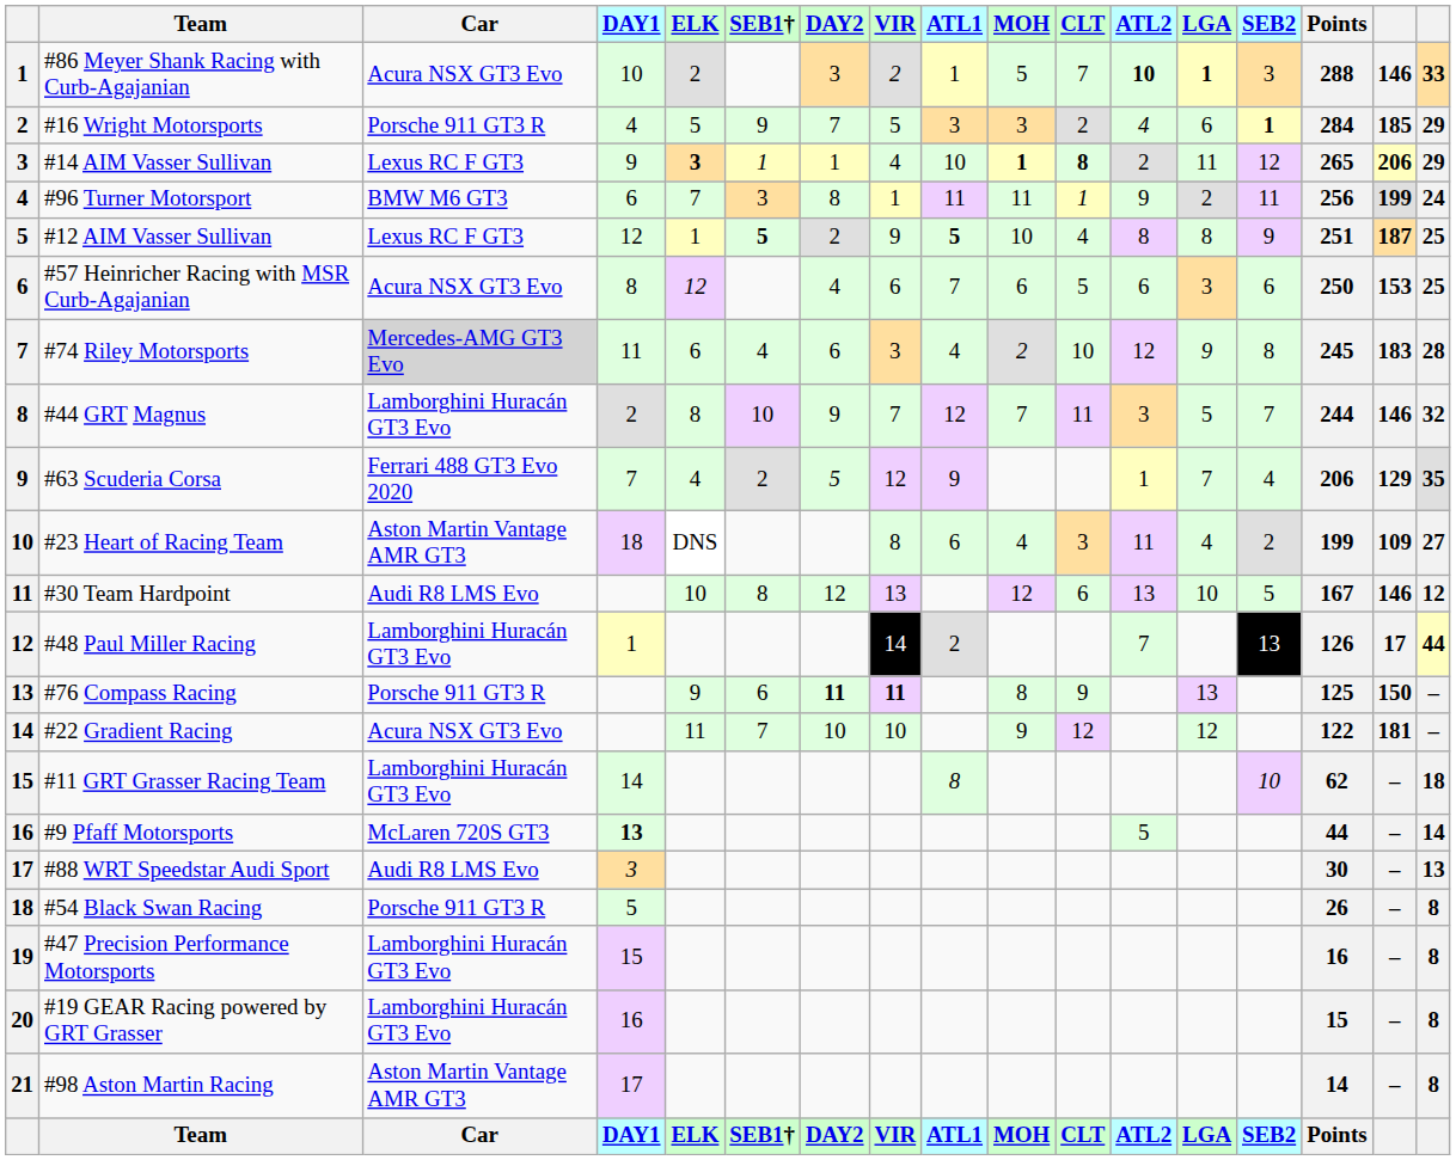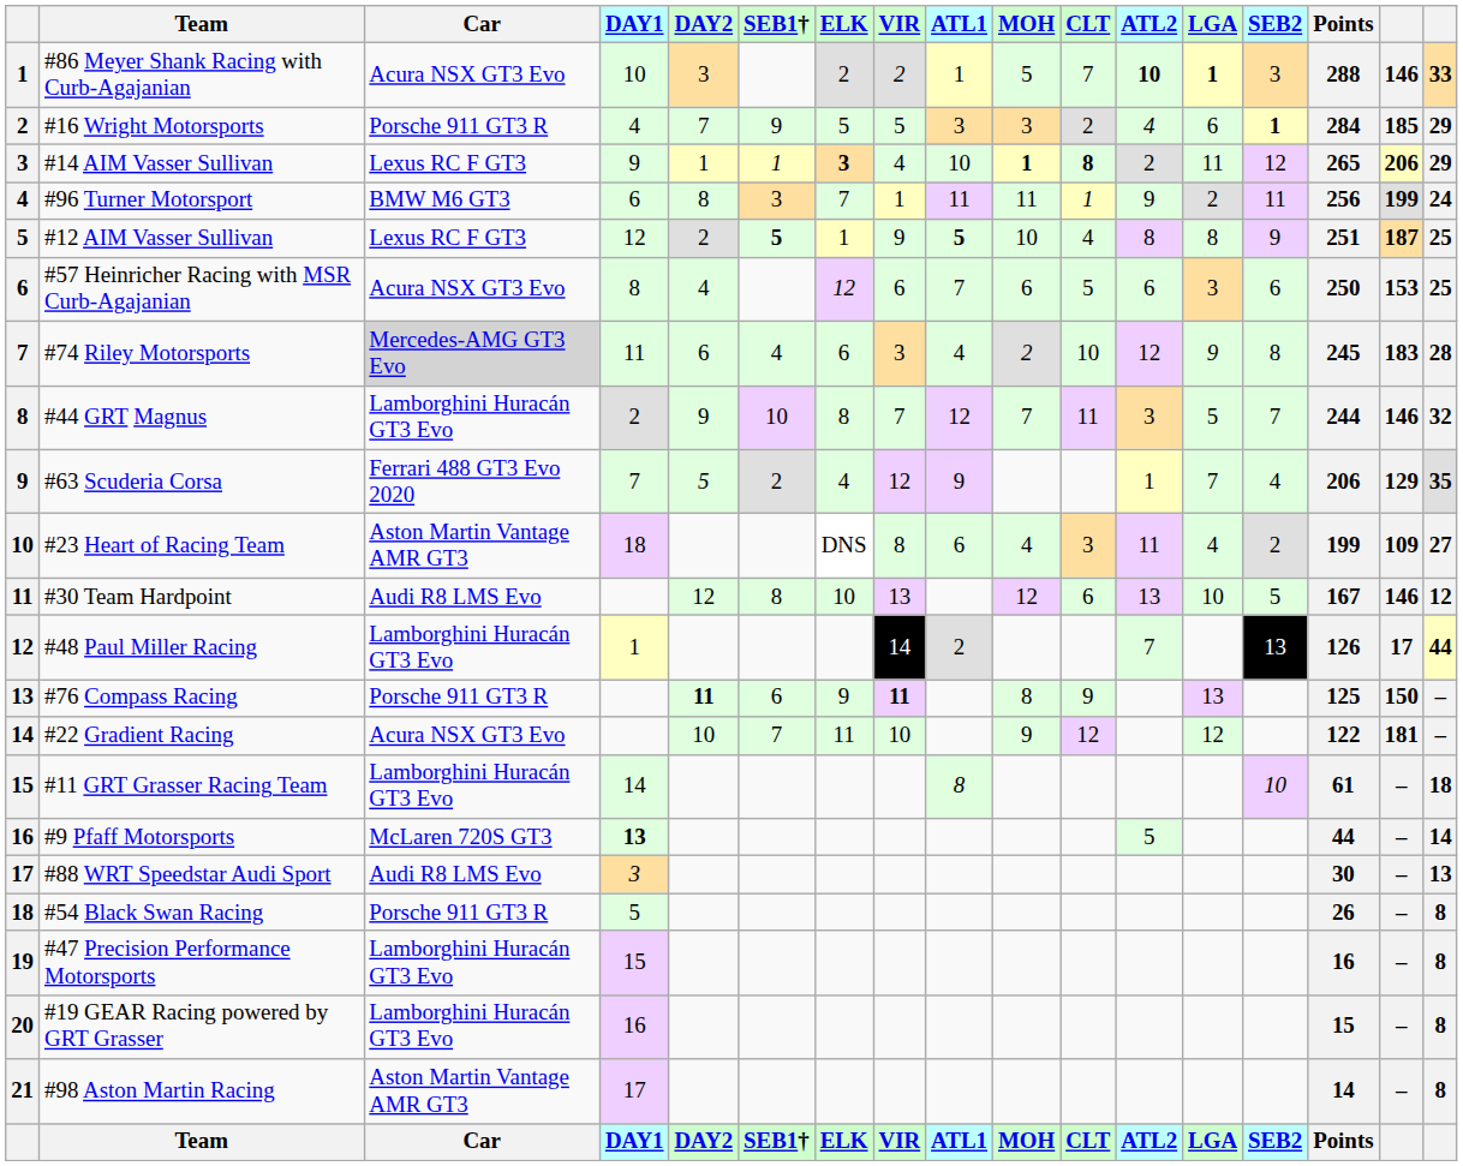columns swapped: DAY2 <-> ELK
#11 GRT Grasser Racing Team | Points: 62 -> 61
